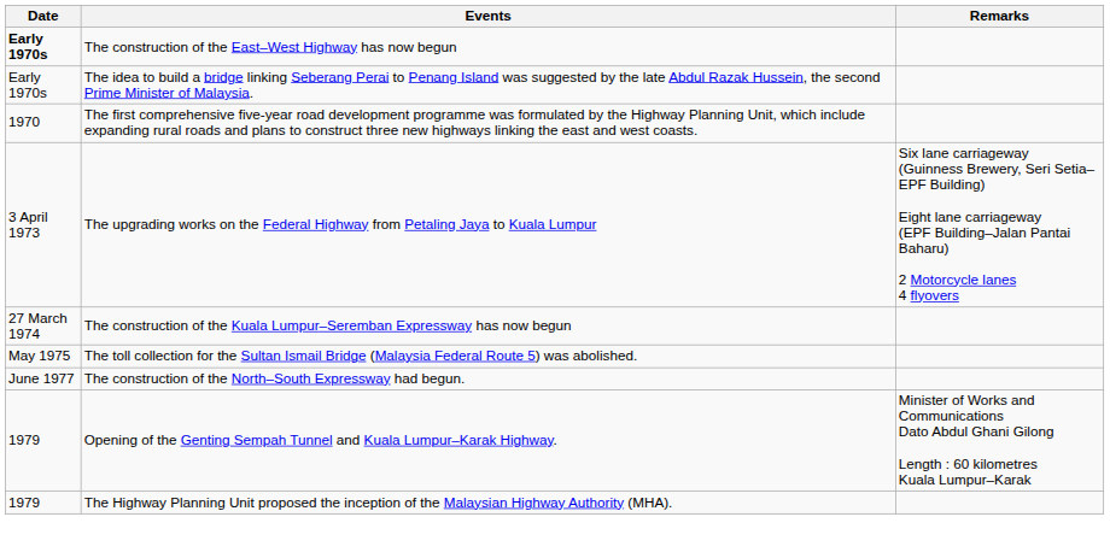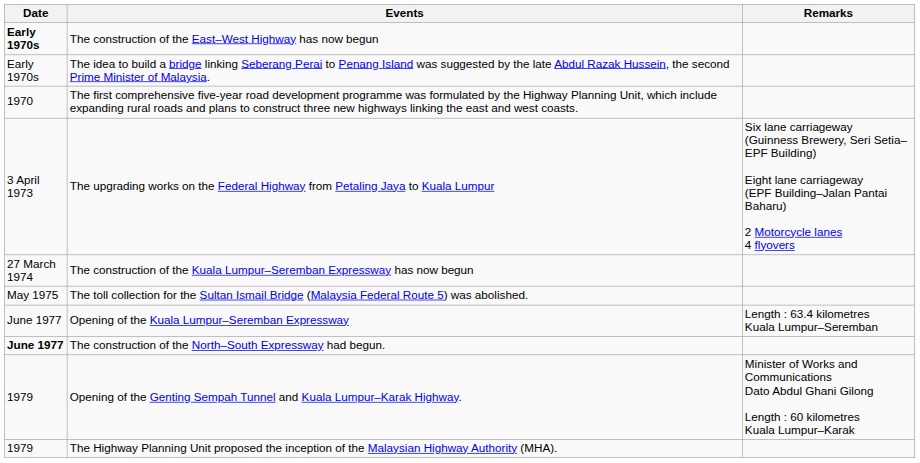+ row: June 1977 | Opening of the Kuala Lumpur–Seremban Expressway | Length : 63.4 kilometres Kuala Lumpur–Seremban
The construction of the North–South Expressway had begun. | Date: normal -> bold
